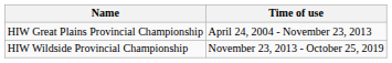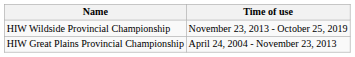rows swapped: HIW Great Plains Provincial Championship <-> HIW Wildside Provincial Championship
